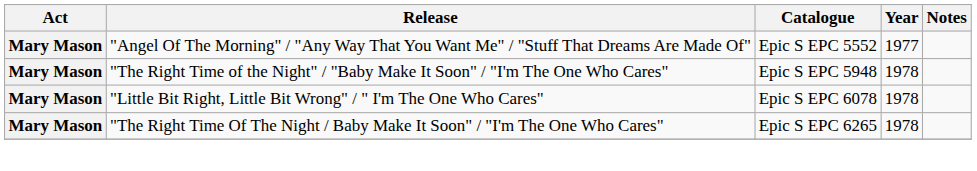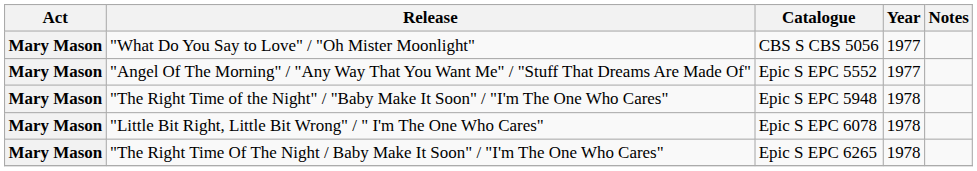+ row: Mary Mason | "What Do You Say to Love" / "Oh Mister Moonlight" | CBS S CBS 5056 | 1977
